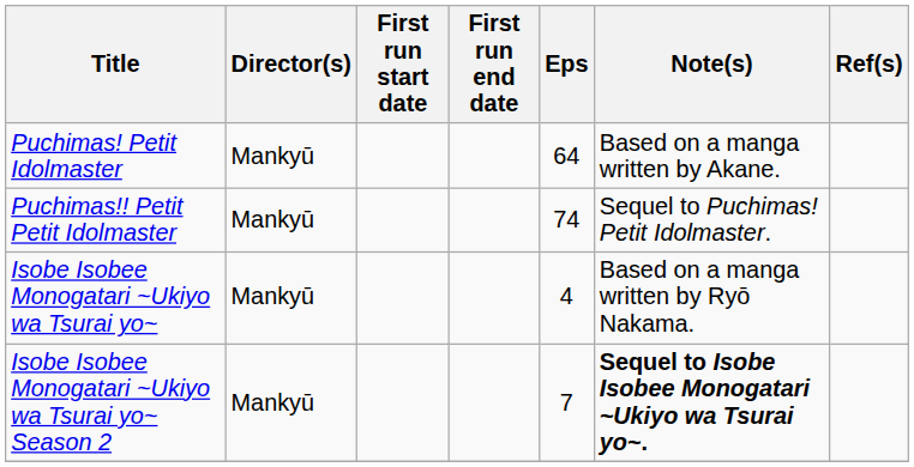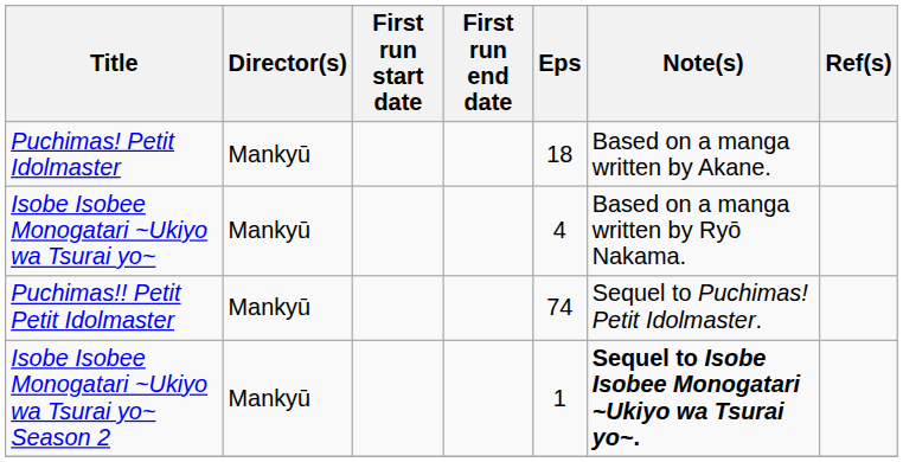Puchimas! Petit Idolmaster | Eps: 64 -> 18
rows swapped: Isobe Isobee Monogatari ~Ukiyo wa Tsurai yo~ <-> Puchimas!! Petit Petit Idolmaster
Isobe Isobee Monogatari ~Ukiyo wa Tsurai yo~ Season 2 | Eps: 7 -> 1
